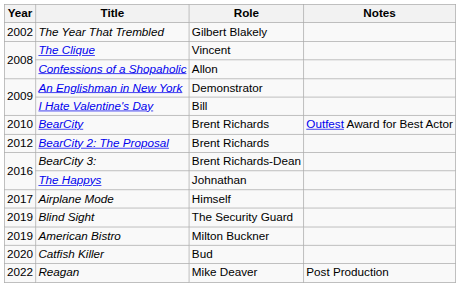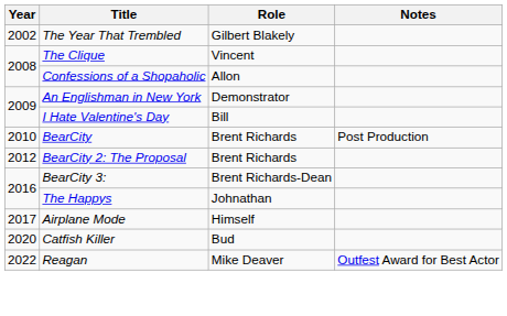BearCity | Notes: Outfest Award for Best Actor -> Post Production
- row: 2019 | Blind Sight | The Security Guard
- row: 2019 | American Bistro | Milton Buckner
Reagan | Notes: Post Production -> Outfest Award for Best Actor
